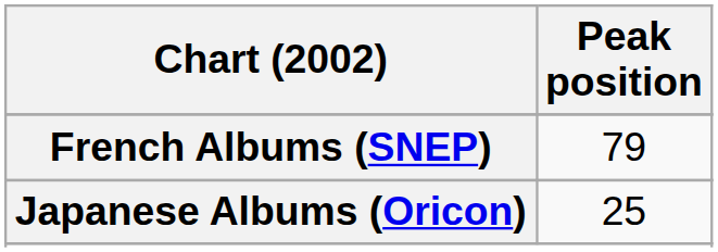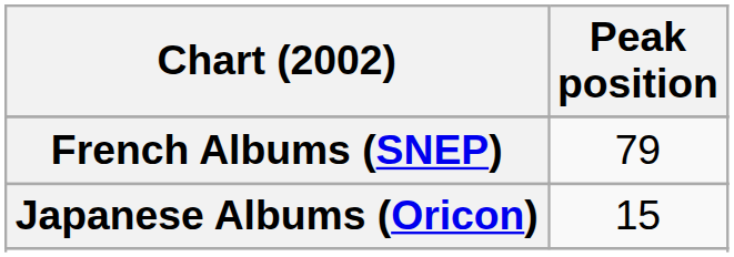Japanese Albums (Oricon) | Peak position: 25 -> 15
